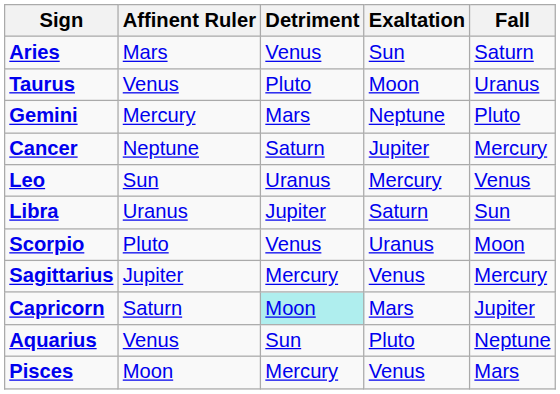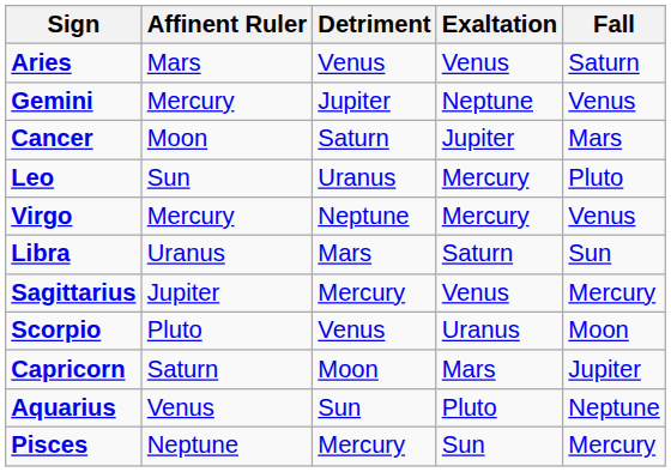Aries | Exaltation: Sun -> Venus
- row: Taurus | Venus | Pluto | Moon | Uranus
Gemini | Detriment: Mars -> Jupiter
Gemini | Fall: Pluto -> Venus
Cancer | Affinent Ruler: Neptune -> Moon
Cancer | Fall: Mercury -> Mars
Leo | Fall: Venus -> Pluto
+ row: Virgo | Mercury | Neptune | Mercury | Venus
Libra | Detriment: Jupiter -> Mars
rows swapped: Scorpio <-> Sagittarius
Capricorn | Detriment: paleturquoise background -> no background
Pisces | Affinent Ruler: Moon -> Neptune
Pisces | Exaltation: Venus -> Sun
Pisces | Fall: Mars -> Mercury
